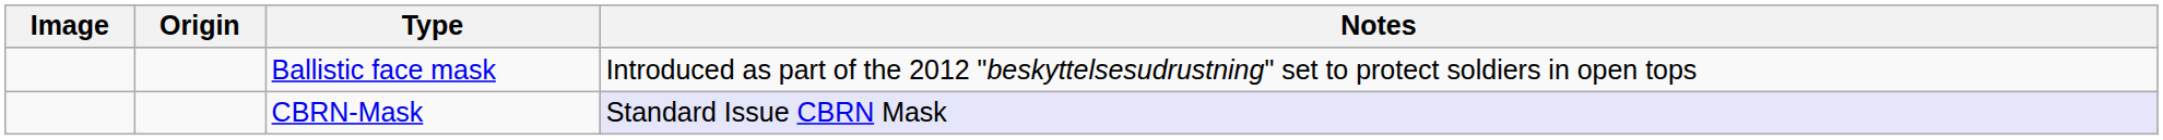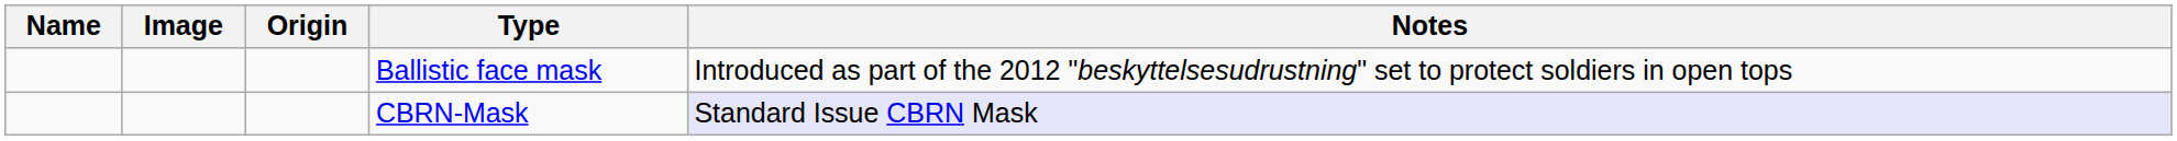+ column: Name
